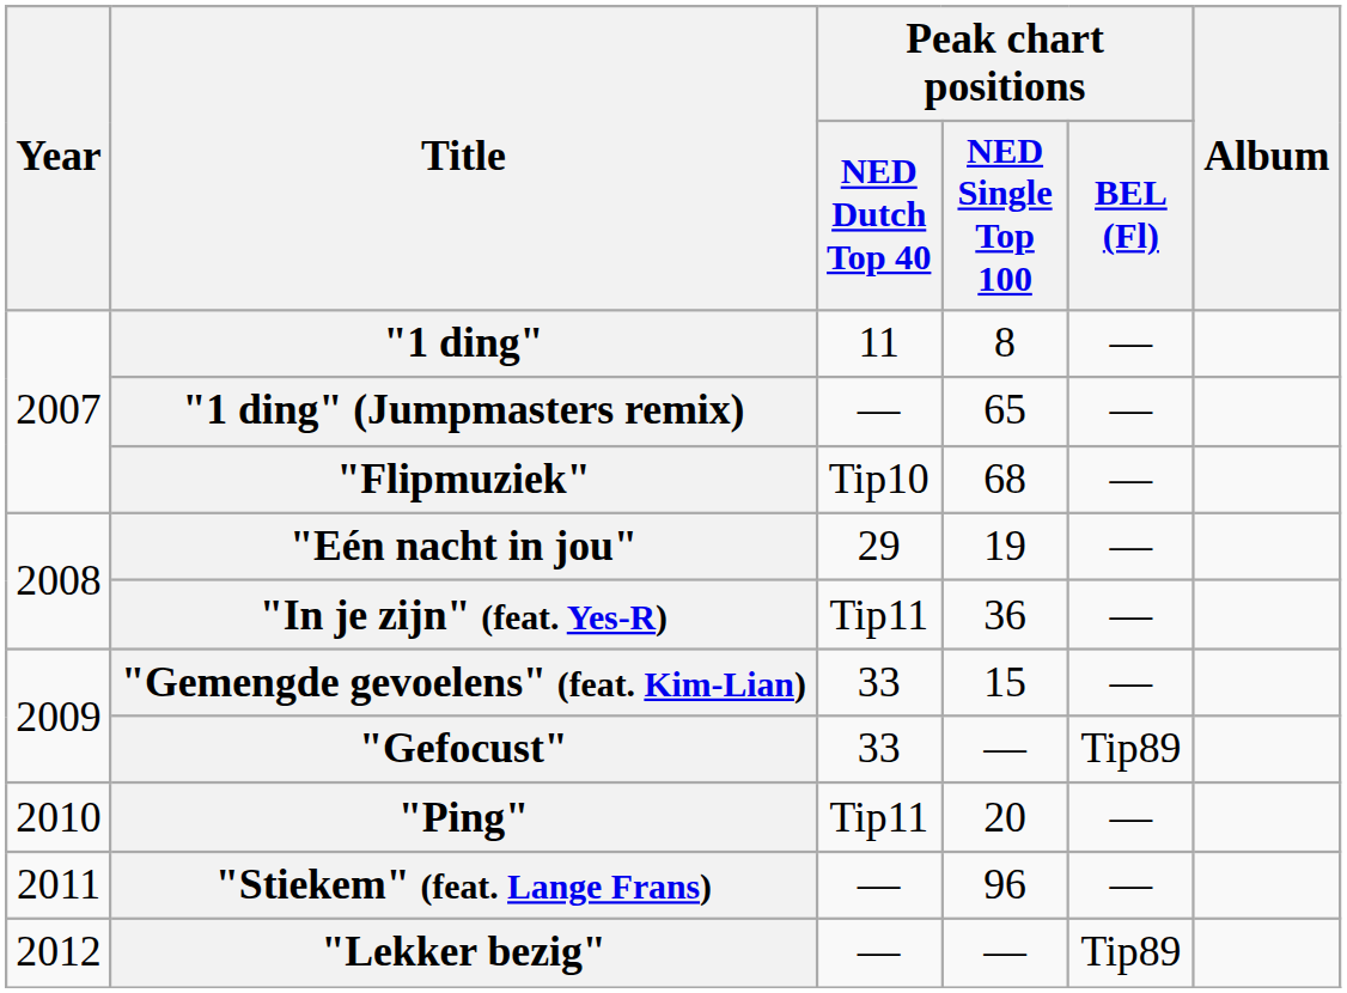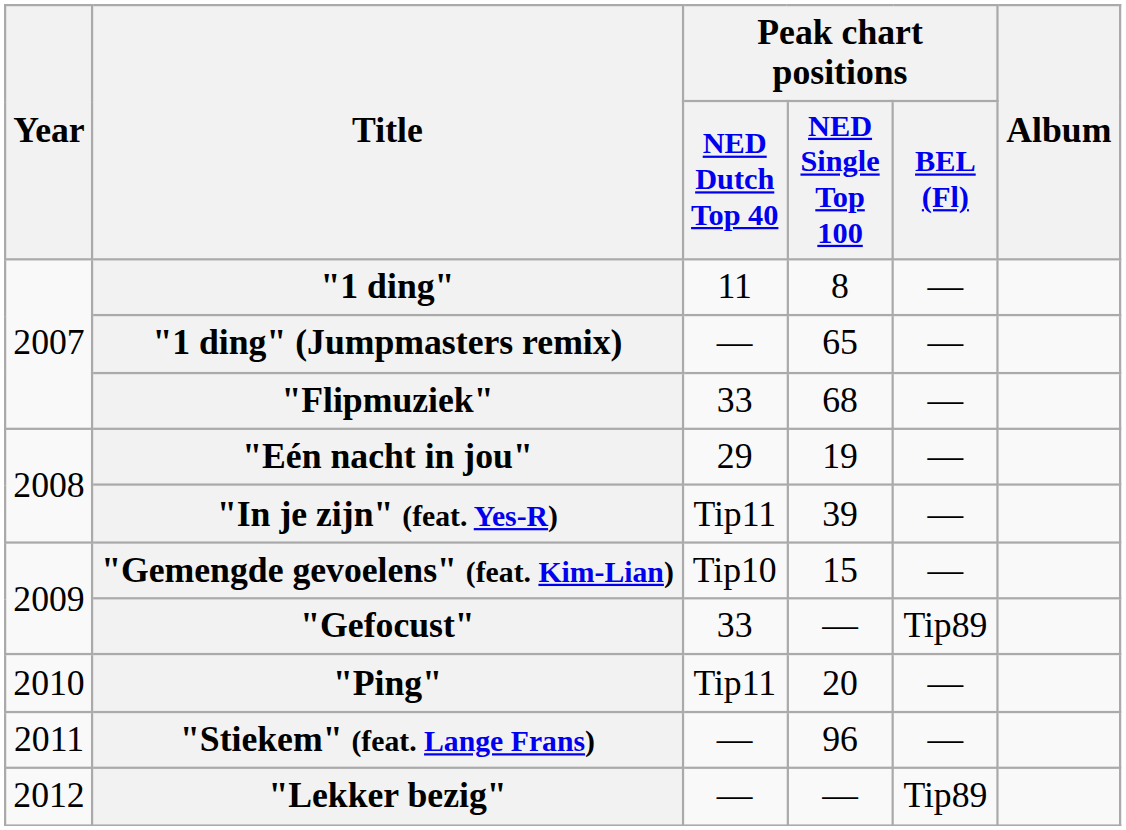"Flipmuziek" | Peak chart positions / NED Dutch Top 40: Tip10 -> 33
"In je zijn" (feat. Yes-R) | Peak chart positions / NED Single Top 100: 36 -> 39
"Gemengde gevoelens" (feat. Kim-Lian) | Peak chart positions / NED Dutch Top 40: 33 -> Tip10
